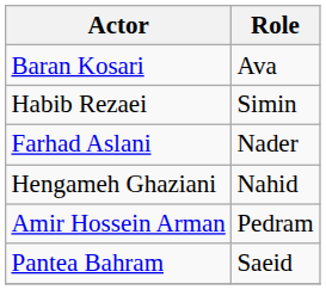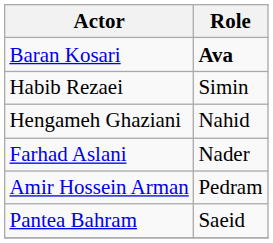Baran Kosari | Role: normal -> bold
rows swapped: Farhad Aslani <-> Hengameh Ghaziani
